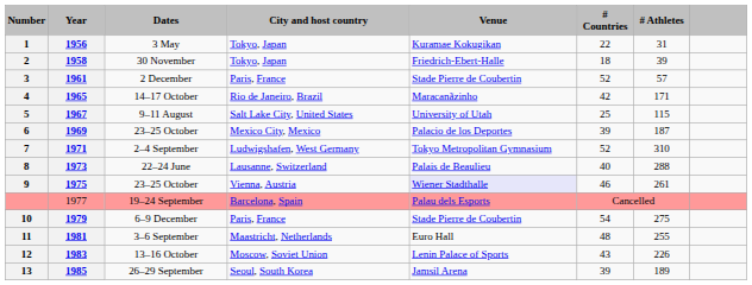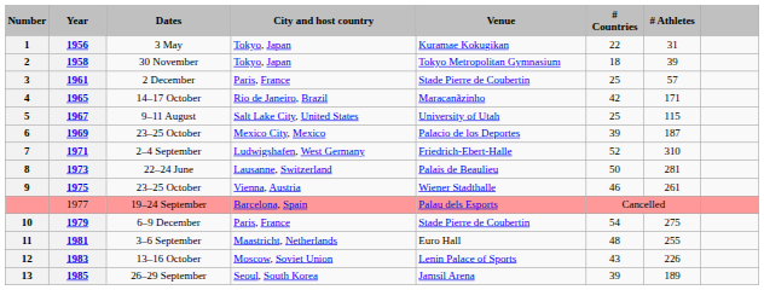30 November | Venue: Friedrich-Ebert-Halle -> Tokyo Metropolitan Gymnasium
2 December | # Countries: 52 -> 25
2–4 September | Venue: Tokyo Metropolitan Gymnasium -> Friedrich-Ebert-Halle
22–24 June | # Countries: 40 -> 50
22–24 June | # Athletes: 288 -> 281
9 / 23–25 October | Venue: lavender background -> no background
